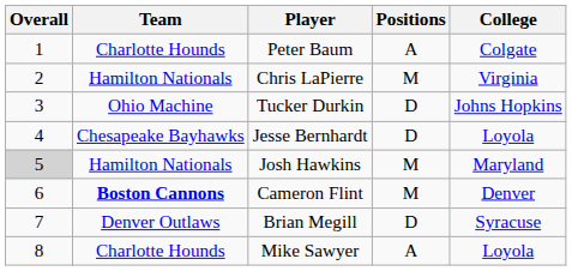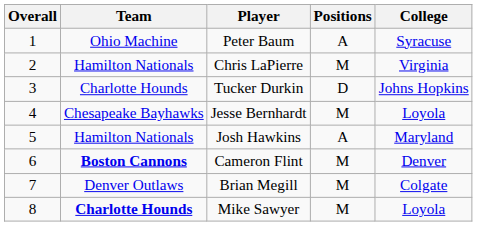Peter Baum | Team: Charlotte Hounds -> Ohio Machine
Peter Baum | College: Colgate -> Syracuse
Tucker Durkin | Team: Ohio Machine -> Charlotte Hounds
Jesse Bernhardt | Positions: D -> M
Josh Hawkins | Overall: lightgrey background -> no background
Josh Hawkins | Positions: M -> A
Brian Megill | Positions: D -> M
Brian Megill | College: Syracuse -> Colgate
Mike Sawyer | Team: normal -> bold
Mike Sawyer | Positions: A -> M
